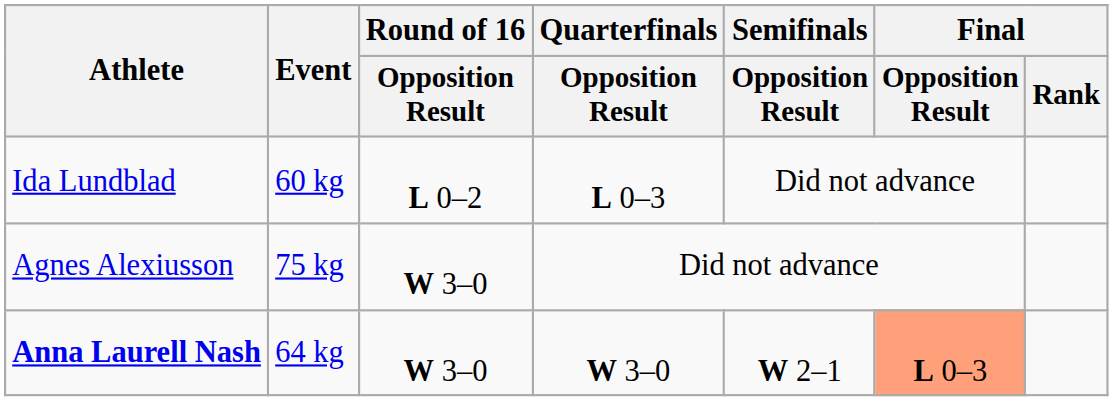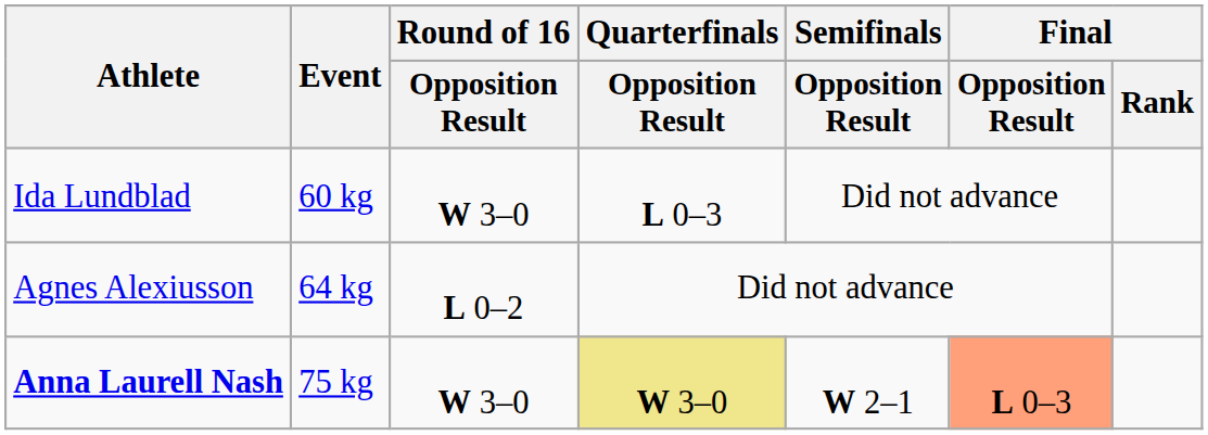Ida Lundblad | Round of 16 / Opposition Result: L 0–2 -> W 3–0
Agnes Alexiusson | Event: 75 kg -> 64 kg
Agnes Alexiusson | Round of 16 / Opposition Result: W 3–0 -> L 0–2
Anna Laurell Nash | Event: 64 kg -> 75 kg
Anna Laurell Nash | Quarterfinals / Opposition Result: no background -> khaki background
